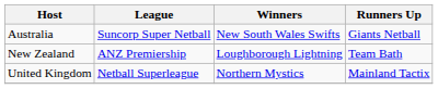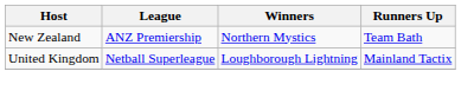- row: Australia | Suncorp Super Netball | New South Wales Swifts | Giants Netball
New Zealand | Winners: Loughborough Lightning -> Northern Mystics
United Kingdom | Winners: Northern Mystics -> Loughborough Lightning
